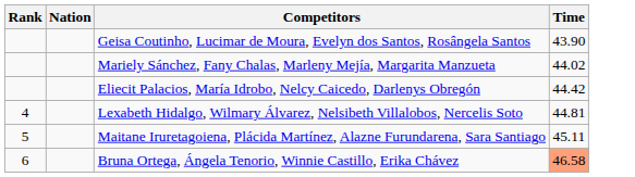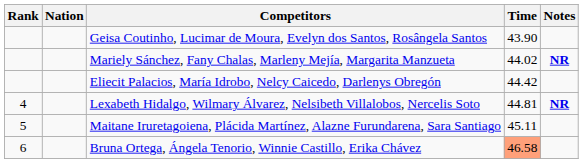+ column: Notes | NR | NR
